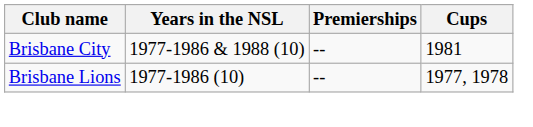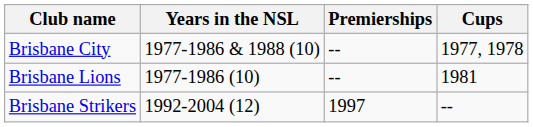Brisbane City | Cups: 1981 -> 1977, 1978
Brisbane Lions | Cups: 1977, 1978 -> 1981
+ row: Brisbane Strikers | 1992-2004 (12) | 1997 | --
